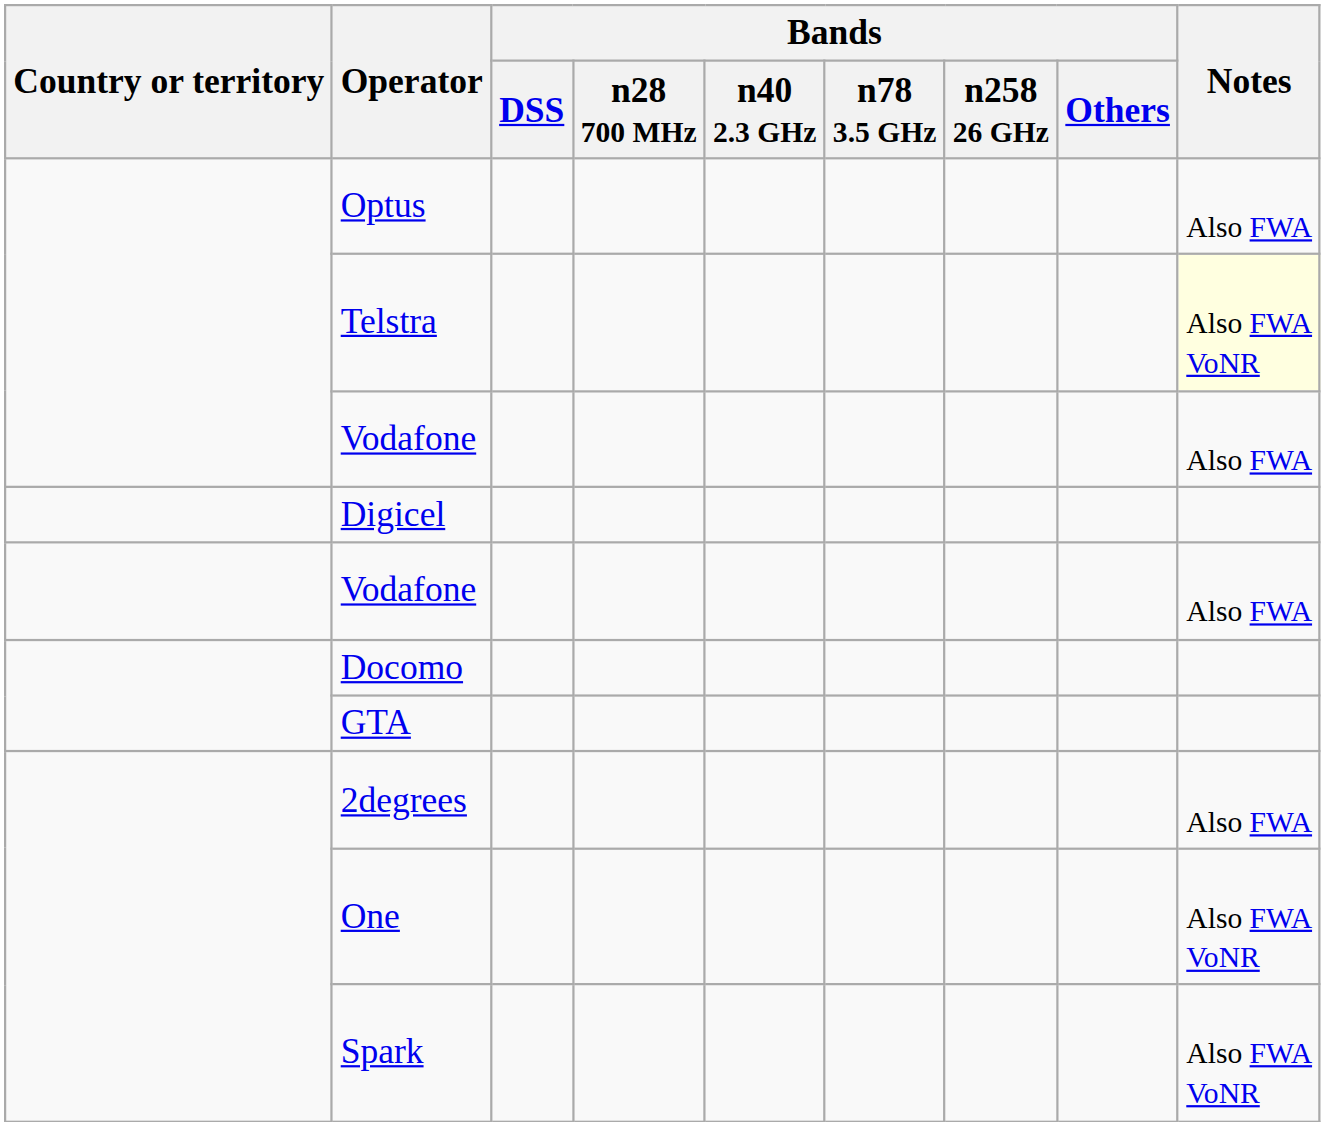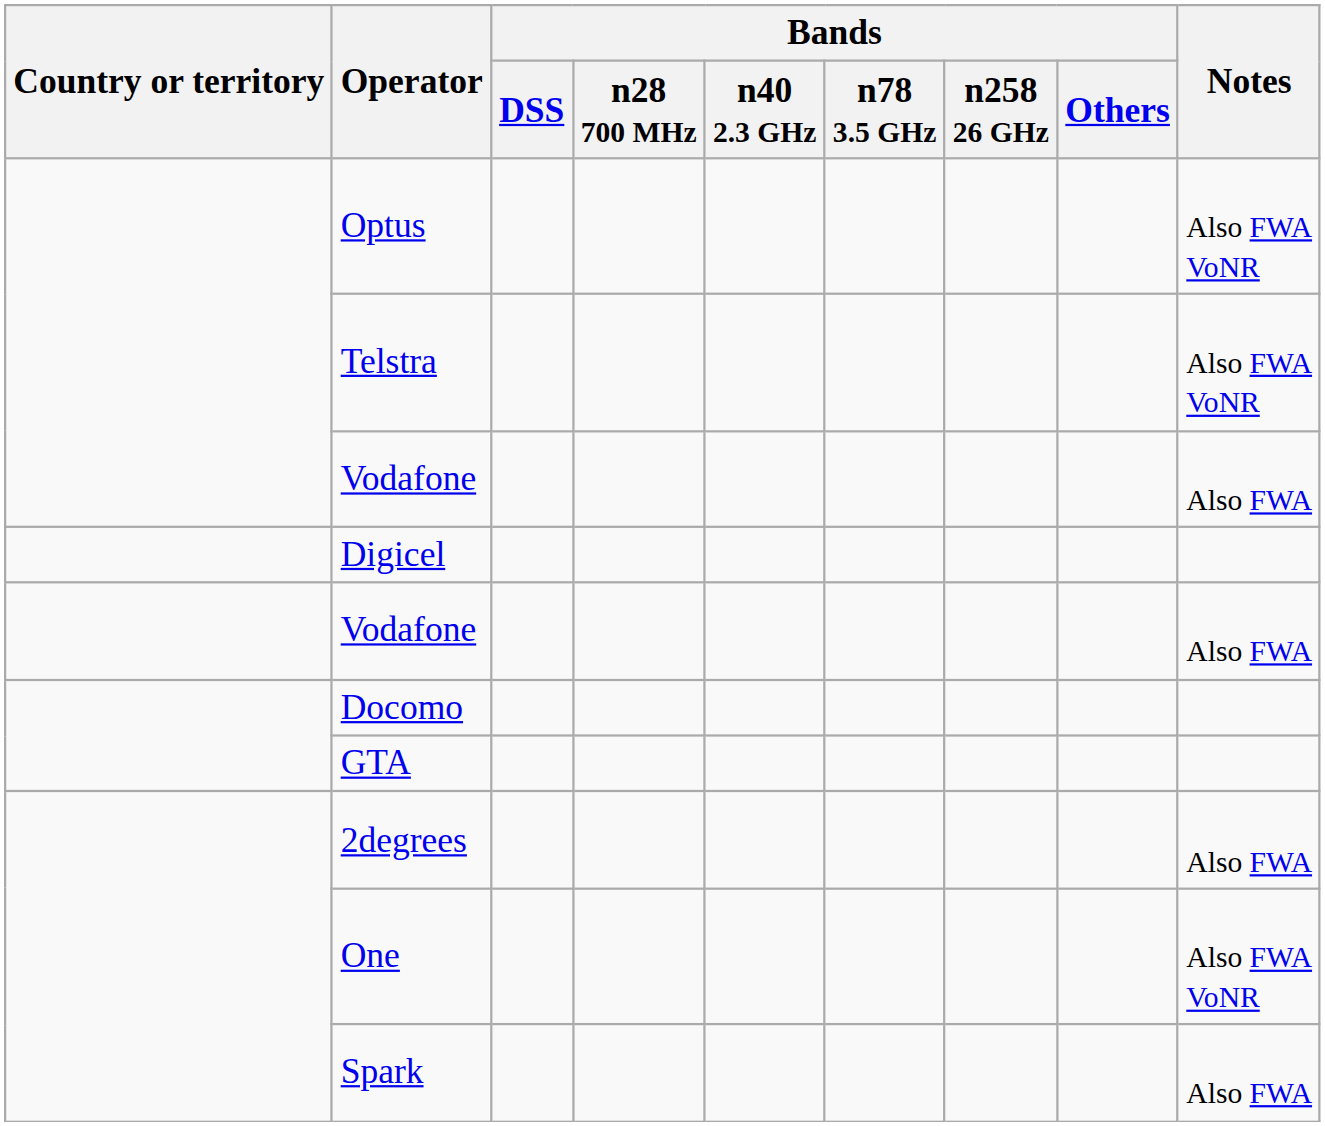Optus | Notes: Also FWA -> Also FWA VoNR
Telstra | Notes: lightyellow background -> no background
Spark | Notes: Also FWA VoNR -> Also FWA
